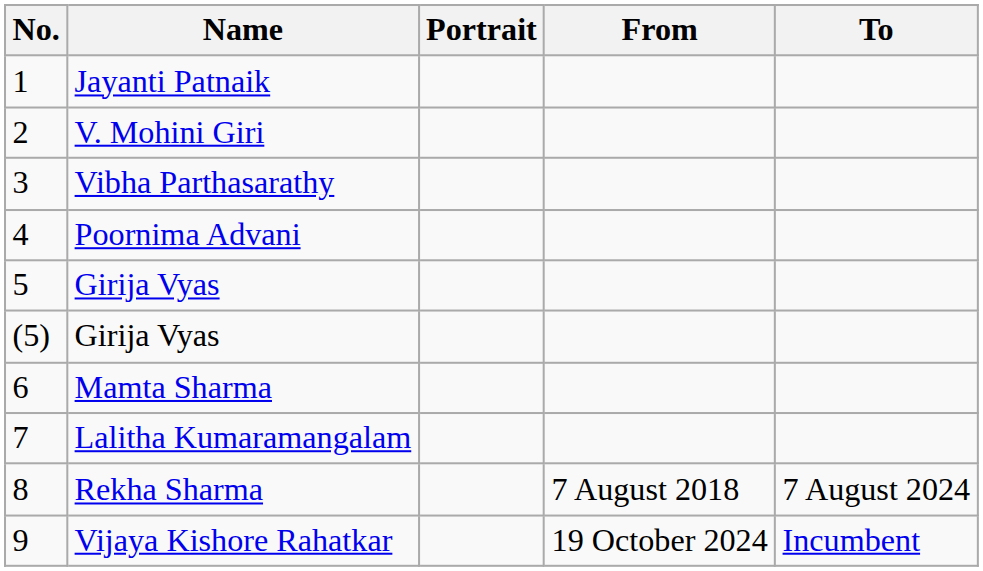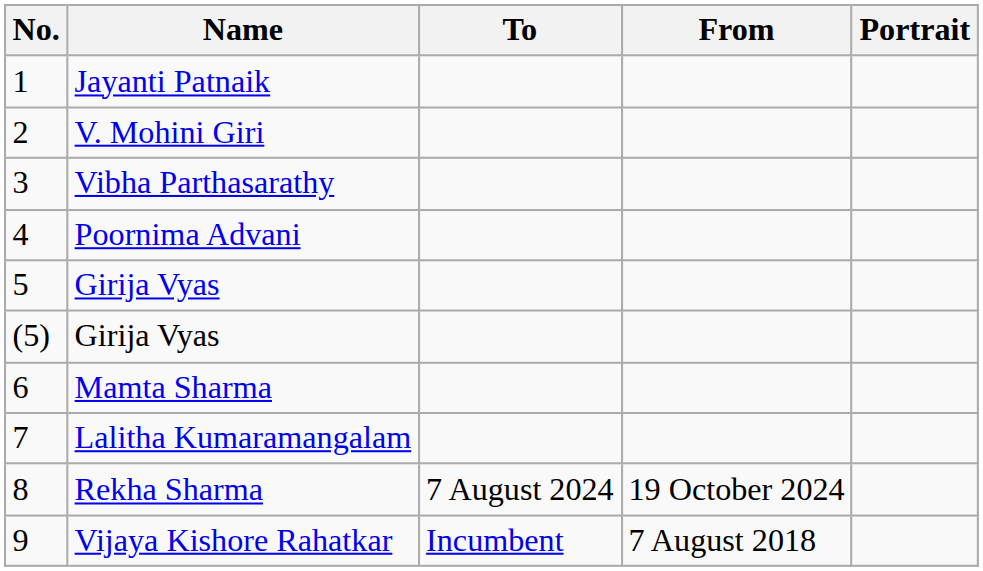columns swapped: Portrait <-> To
Rekha Sharma | From: 7 August 2018 -> 19 October 2024
Vijaya Kishore Rahatkar | From: 19 October 2024 -> 7 August 2018
